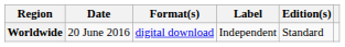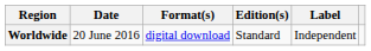columns swapped: Label <-> Edition(s)
